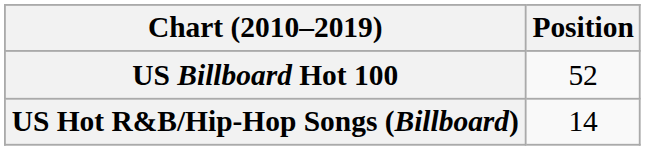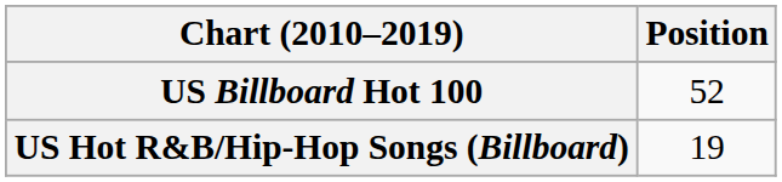US Hot R&B/Hip-Hop Songs (Billboard) | Position: 14 -> 19
